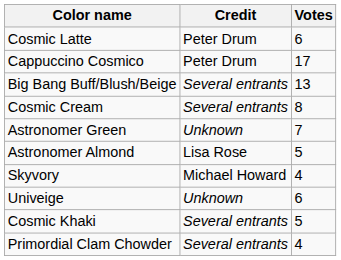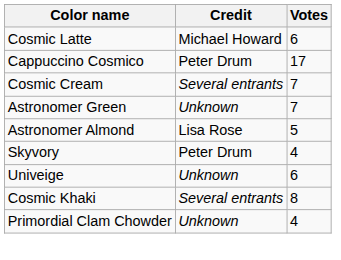Cosmic Latte | Credit: Peter Drum -> Michael Howard
- row: Big Bang Buff/Blush/Beige | Several entrants | 13
Cosmic Cream | Votes: 8 -> 7
Skyvory | Credit: Michael Howard -> Peter Drum
Cosmic Khaki | Votes: 5 -> 8
Primordial Clam Chowder | Credit: Several entrants -> Unknown
